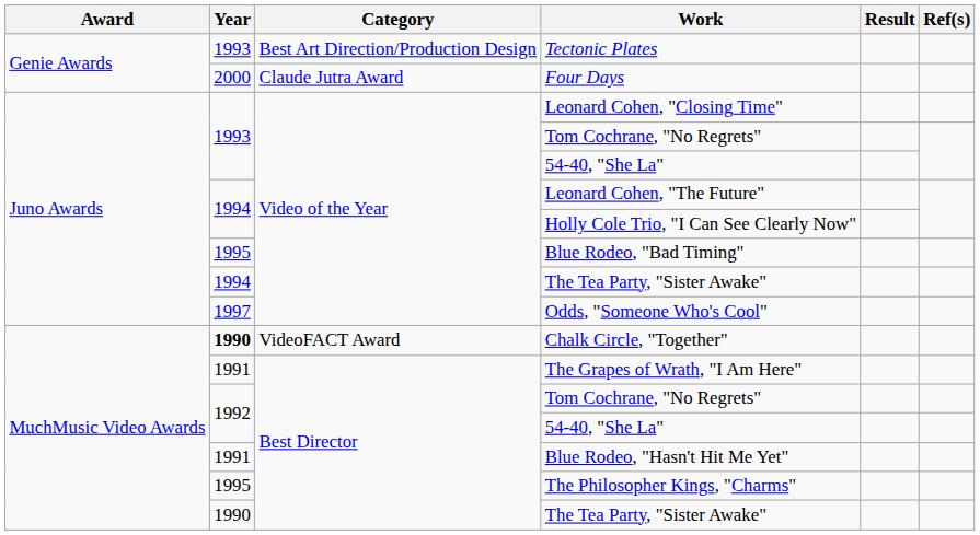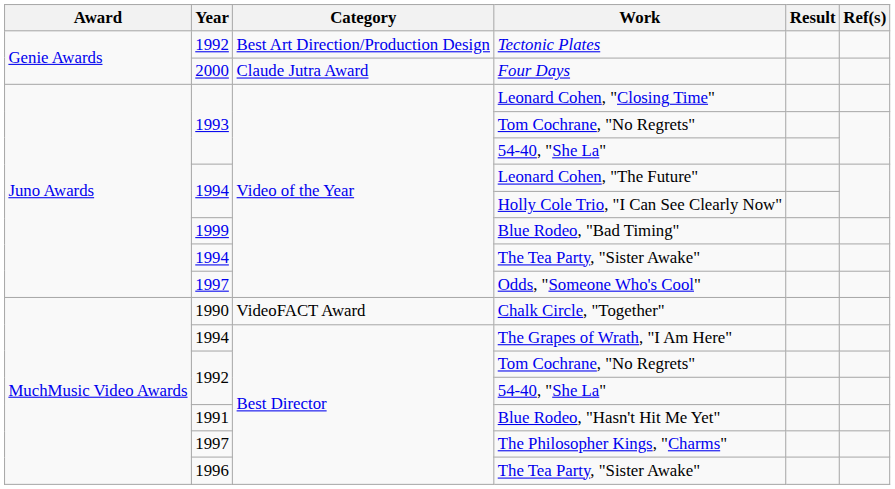Tectonic Plates | Year: 1993 -> 1992
Blue Rodeo, "Bad Timing" | Year: 1995 -> 1999
Chalk Circle, "Together" | Year: bold -> normal
The Grapes of Wrath, "I Am Here" | Year: 1991 -> 1994
The Philosopher Kings, "Charms" | Year: 1995 -> 1997
Best Director / The Tea Party, "Sister Awake" | Year: 1990 -> 1996
